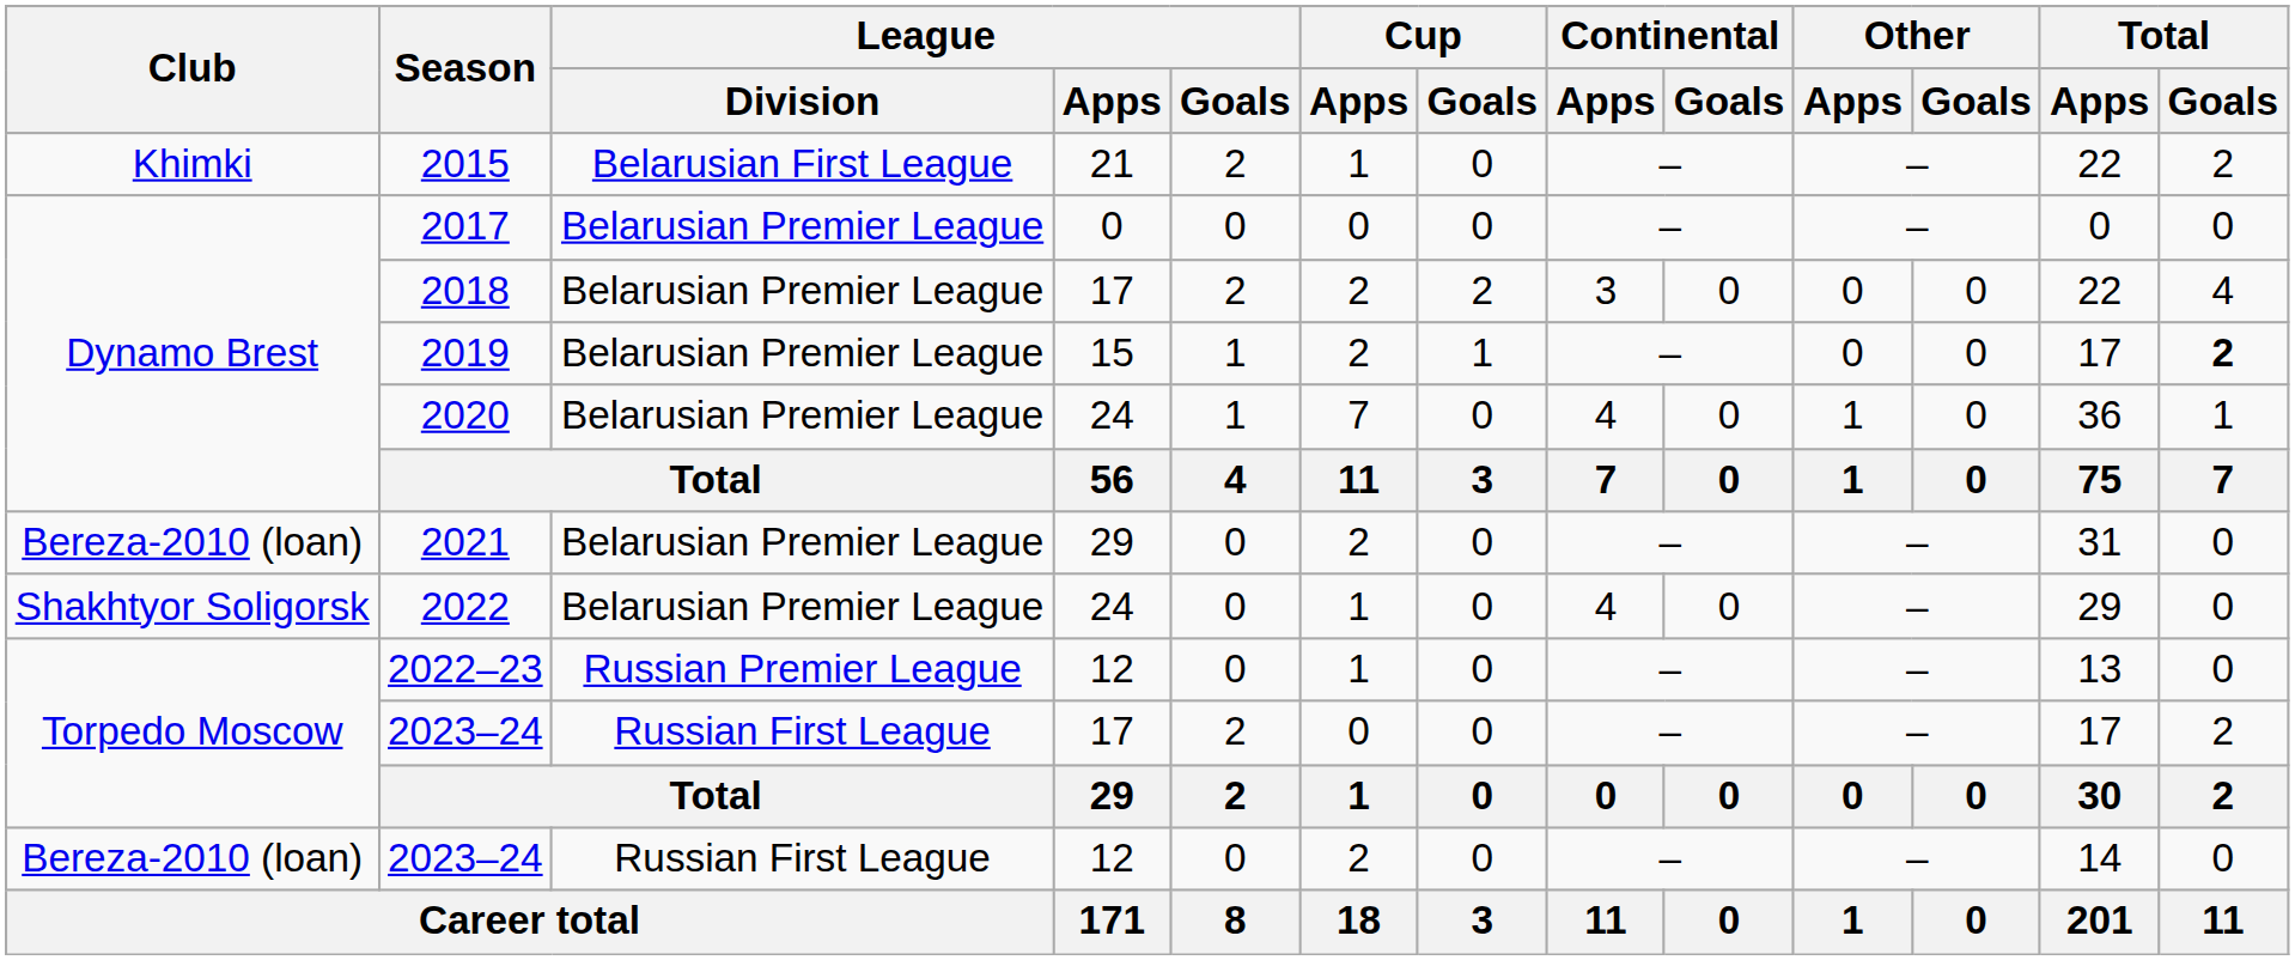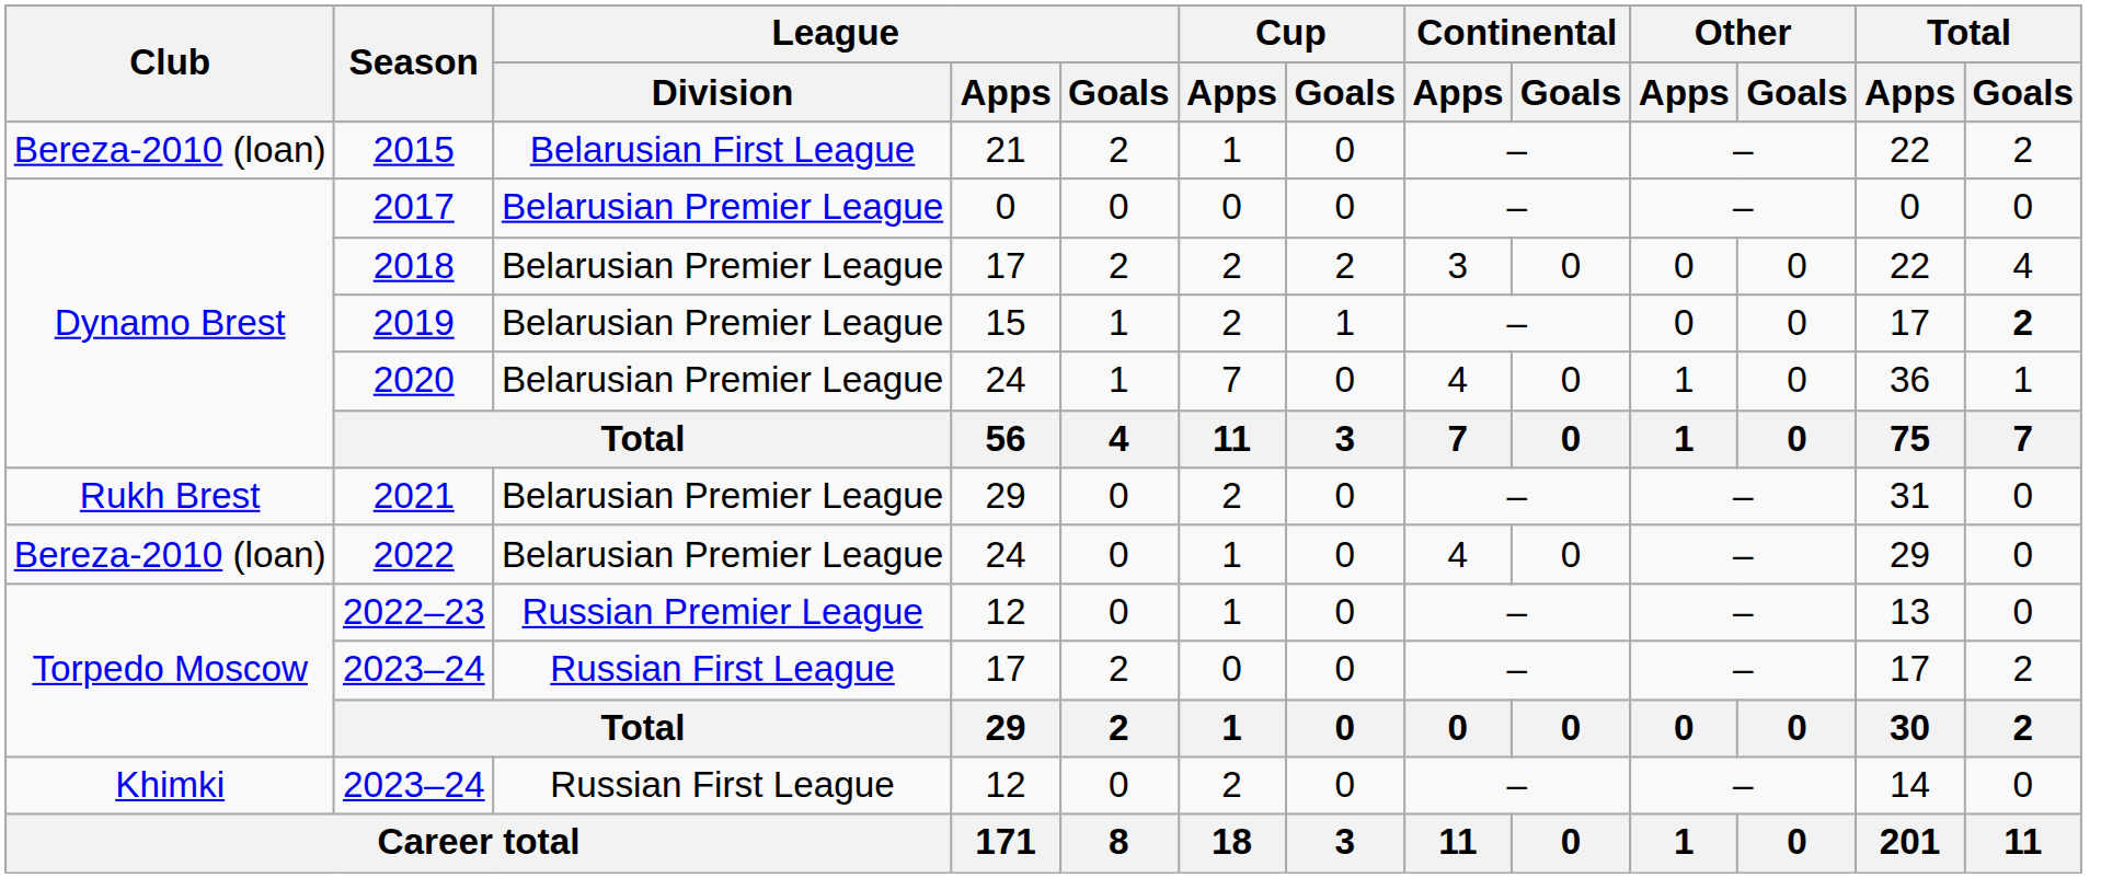2015 | Club: Khimki -> Bereza-2010 (loan)
2021 | Club: Bereza-2010 (loan) -> Rukh Brest
2022 | Club: Shakhtyor Soligorsk -> Bereza-2010 (loan)
2023–24 / 12 | Club: Bereza-2010 (loan) -> Khimki
